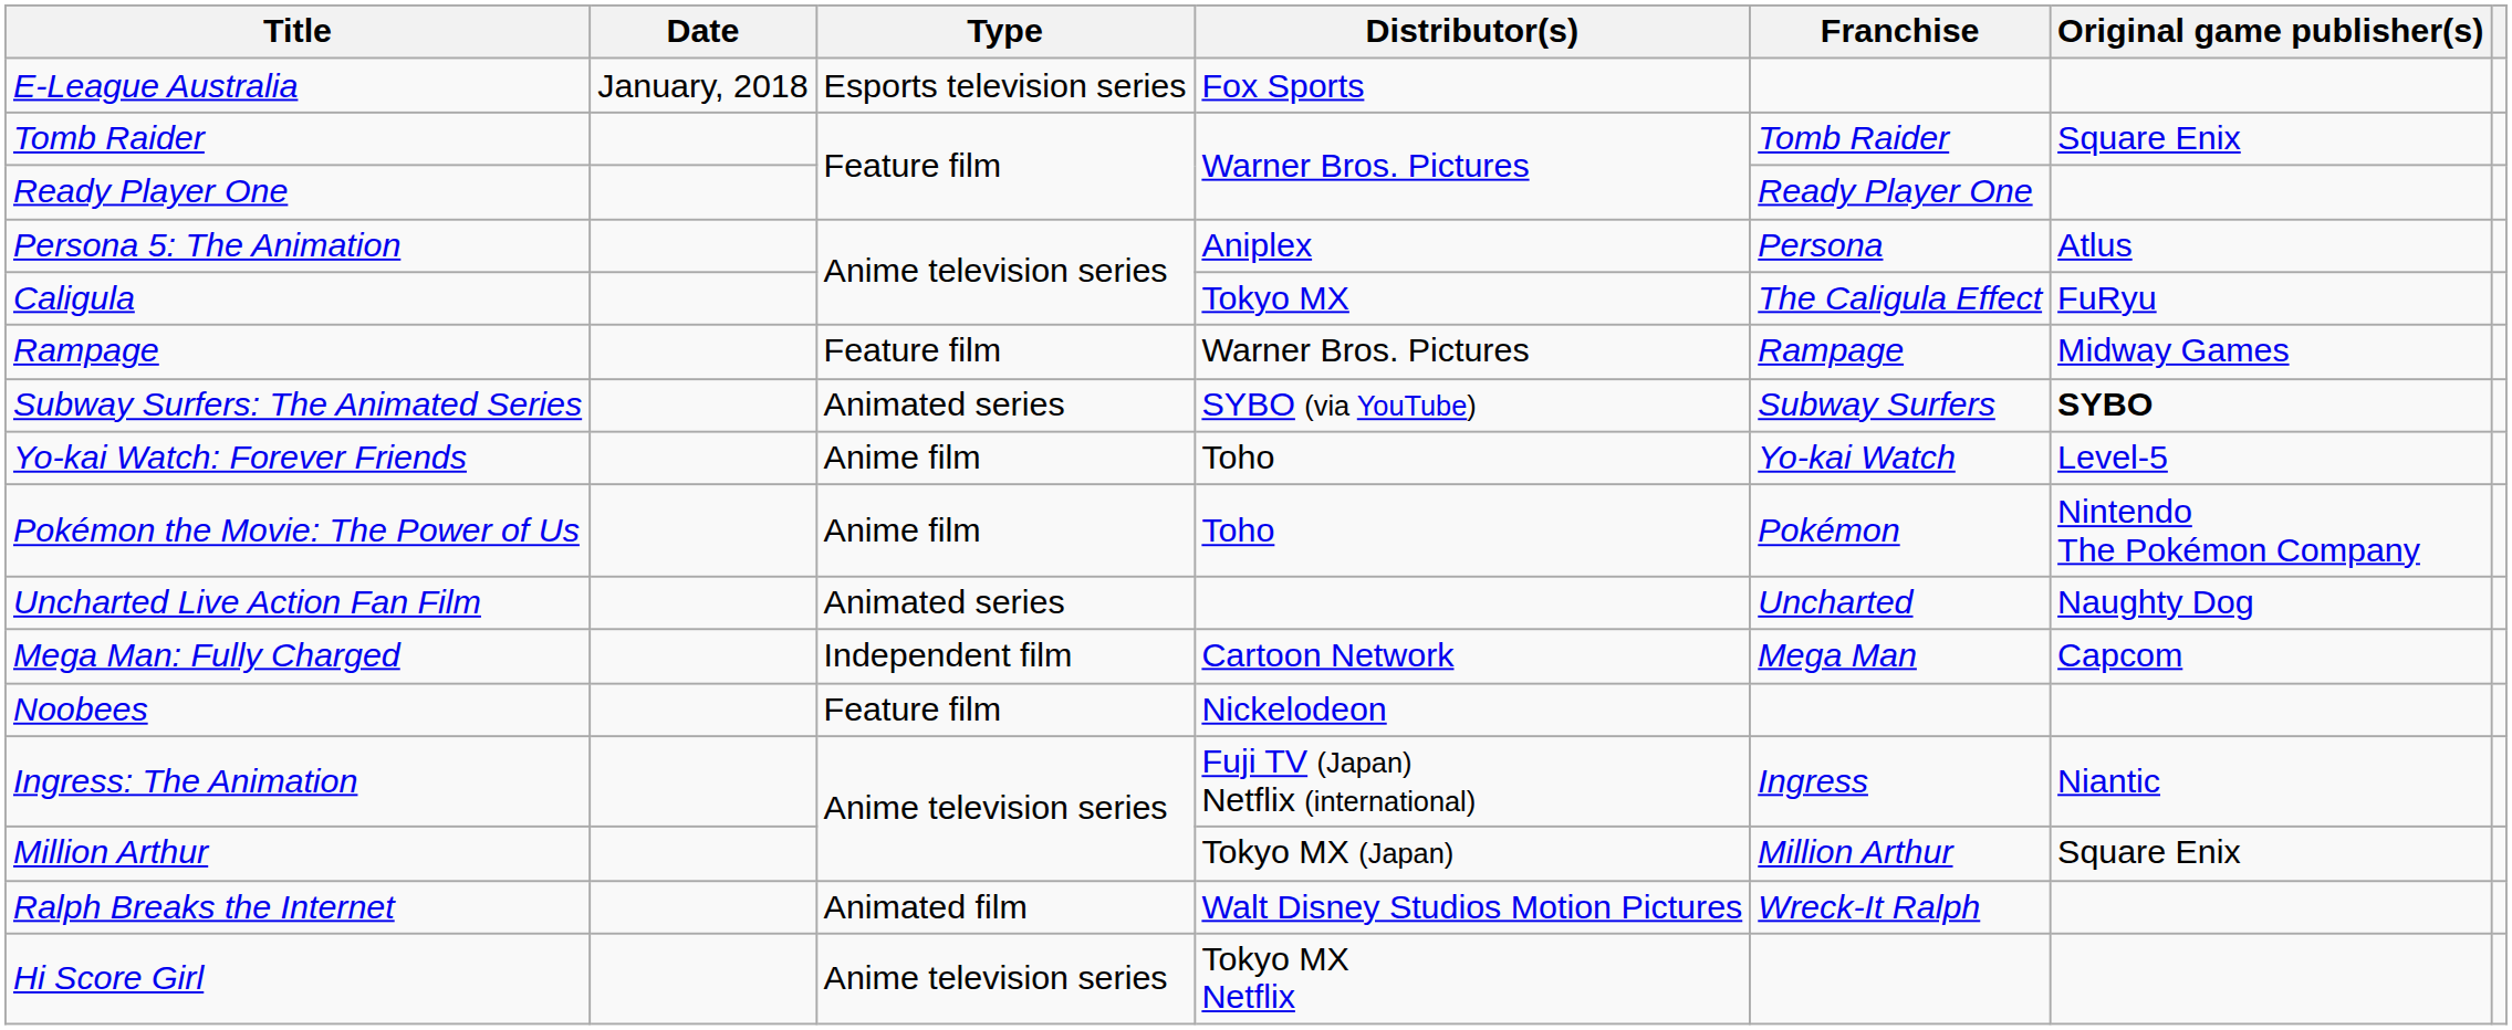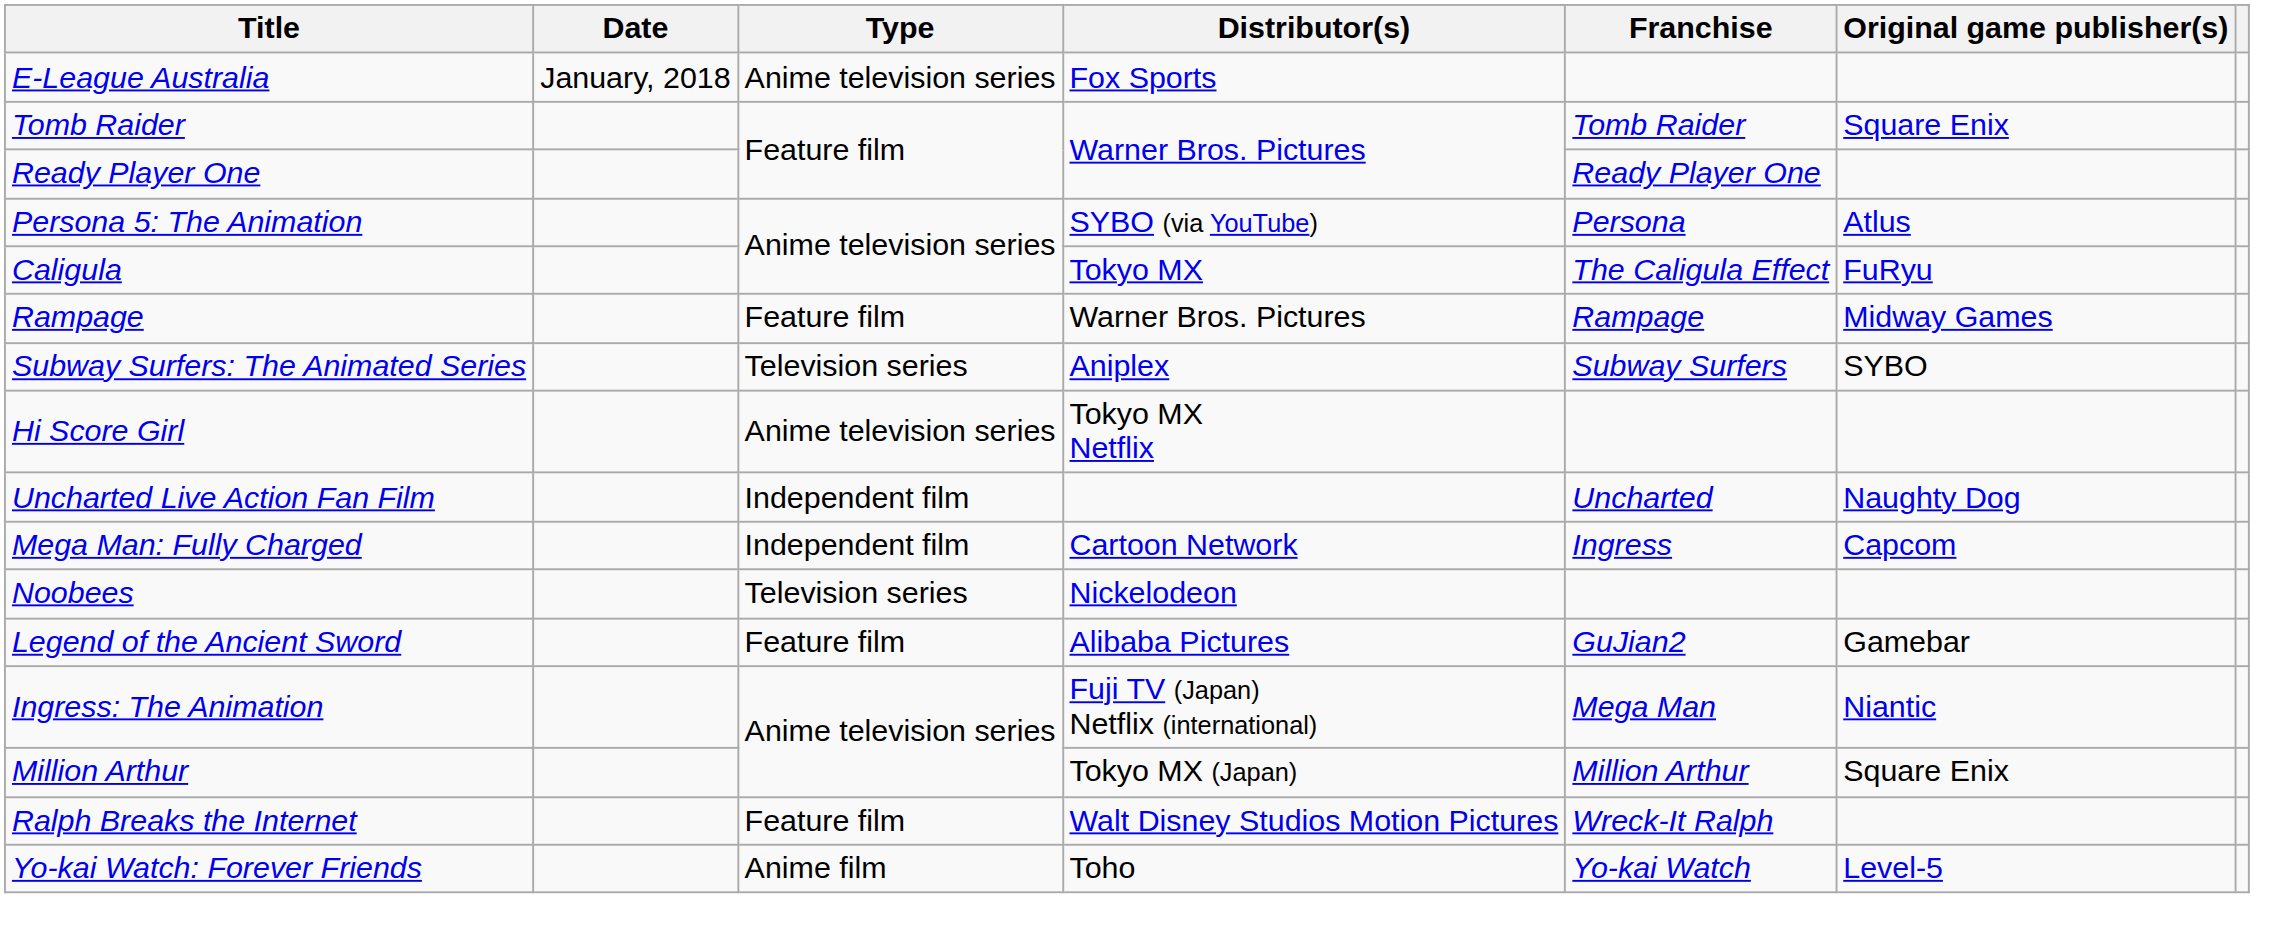E-League Australia | Type: Esports television series -> Anime television series
Persona 5: The Animation | Distributor(s): Aniplex -> SYBO (via YouTube)
Subway Surfers: The Animated Series | Type: Animated series -> Television series
Subway Surfers: The Animated Series | Distributor(s): SYBO (via YouTube) -> Aniplex
Subway Surfers: The Animated Series | Original game publisher(s): bold -> normal
rows swapped: Hi Score Girl <-> Yo-kai Watch: Forever Friends
- row: Pokémon the Movie: The Power of Us | Anime film | Toho | Pokémon | Nintendo The Pokémon Company
Uncharted Live Action Fan Film | Type: Animated series -> Independent film
Mega Man: Fully Charged | Franchise: Mega Man -> Ingress
Noobees | Type: Feature film -> Television series
+ row: Legend of the Ancient Sword | Feature film | Alibaba Pictures | GuJian2 | Gamebar
Ingress: The Animation | Franchise: Ingress -> Mega Man
Ralph Breaks the Internet | Type: Animated film -> Feature film
